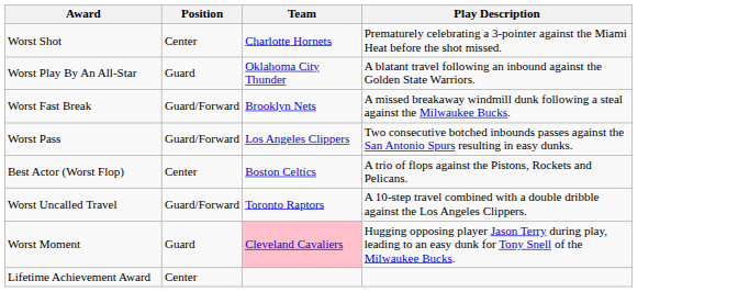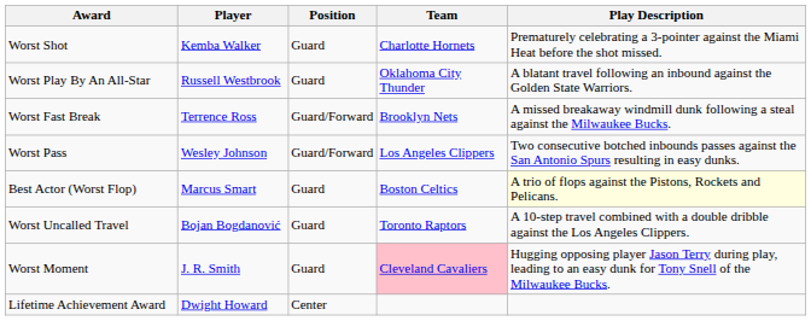+ column: Player | Kemba Walker | Russell Westbrook | Terrence Ross | Wesley Johnson | Marcus Smart | Bojan Bogdanović | J. R. Smith | Dwight Howard
Worst Shot | Position: Center -> Guard
Best Actor (Worst Flop) | Position: Center -> Guard
Best Actor (Worst Flop) | Play Description: no background -> lightyellow background
Worst Uncalled Travel | Position: Guard/Forward -> Guard
